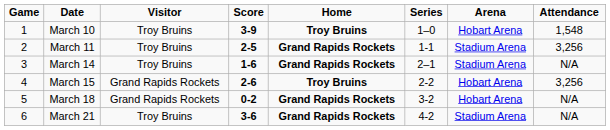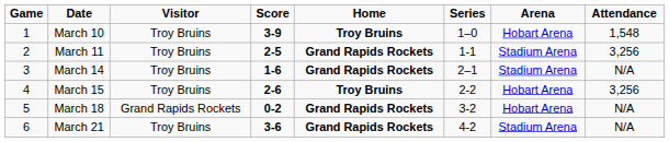March 15 | Visitor: Grand Rapids Rockets -> Troy Bruins
